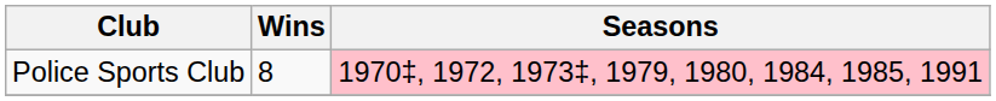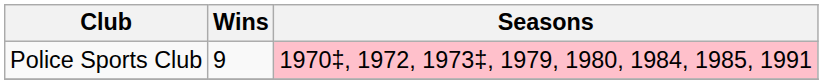Police Sports Club | Wins: 8 -> 9
